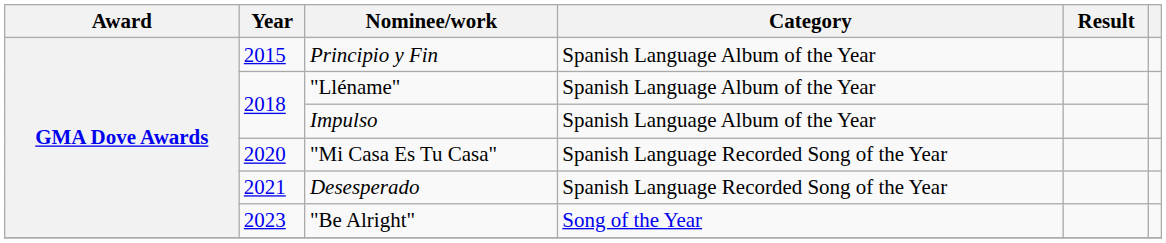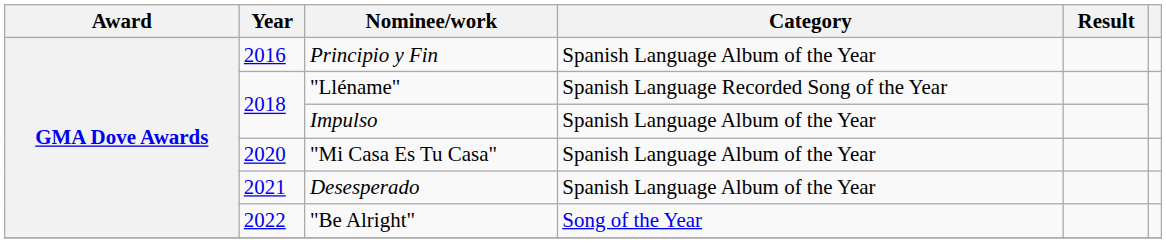Principio y Fin | Year: 2015 -> 2016
"Lléname" | Category: Spanish Language Album of the Year -> Spanish Language Recorded Song of the Year
"Mi Casa Es Tu Casa" | Category: Spanish Language Recorded Song of the Year -> Spanish Language Album of the Year
Desesperado | Category: Spanish Language Recorded Song of the Year -> Spanish Language Album of the Year
"Be Alright" | Year: 2023 -> 2022
